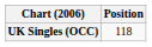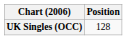UK Singles (OCC) | Position: 118 -> 128
